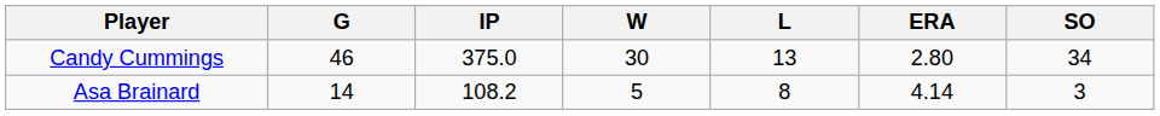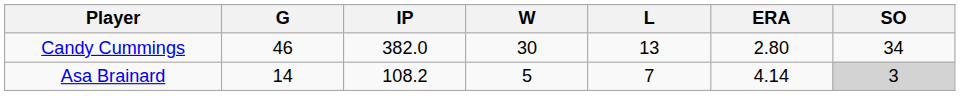Candy Cummings | IP: 375.0 -> 382.0
Asa Brainard | L: 8 -> 7
Asa Brainard | SO: no background -> lightgrey background
